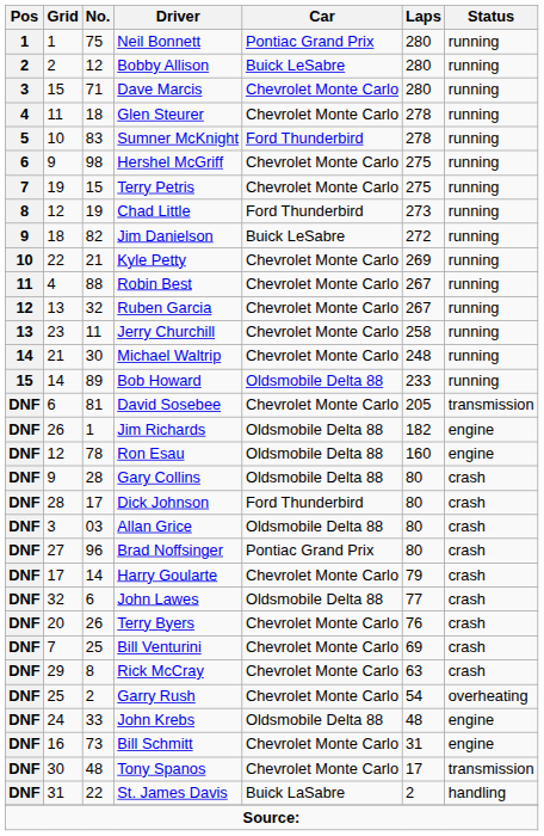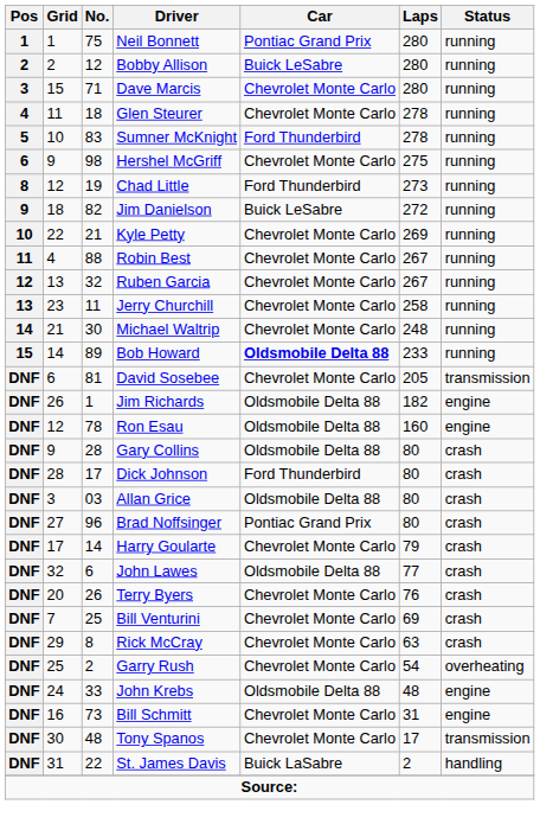- row: 7 | 19 | 15 | Terry Petris | Chevrolet Monte Carlo | 275 | running
Bob Howard | Car: normal -> bold
